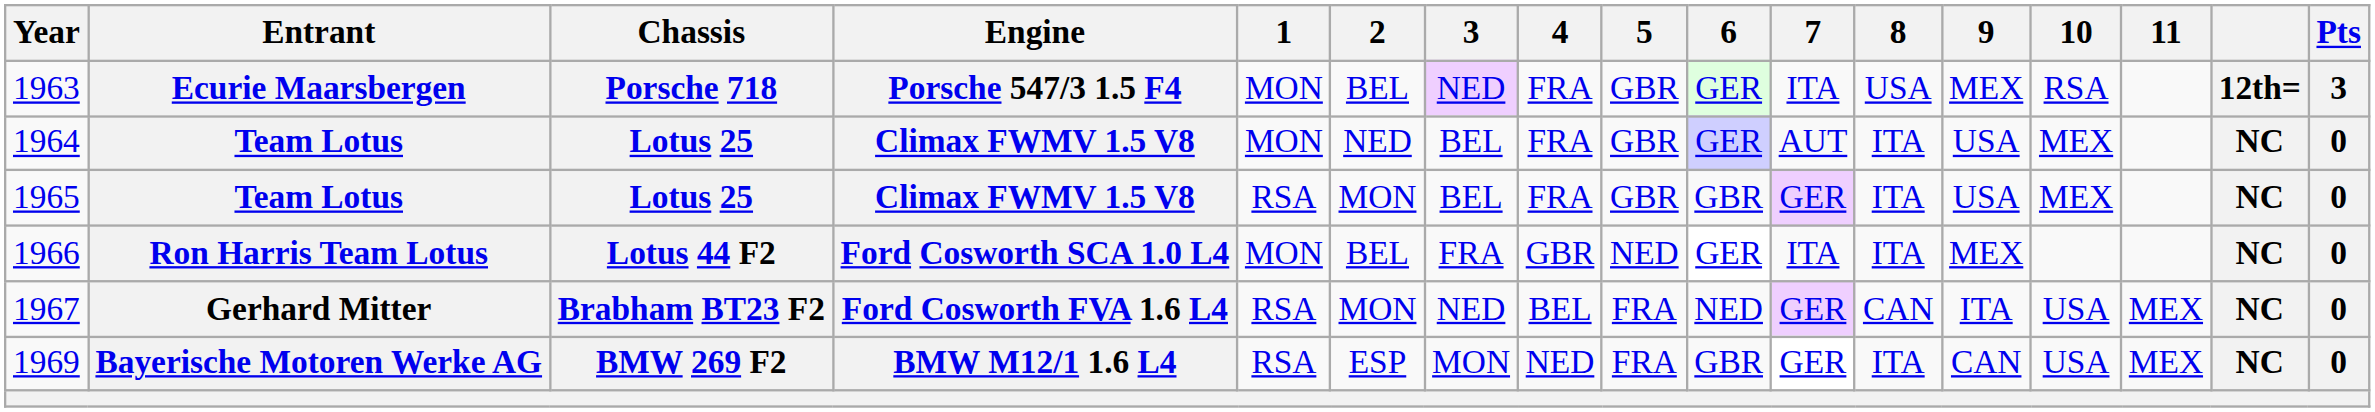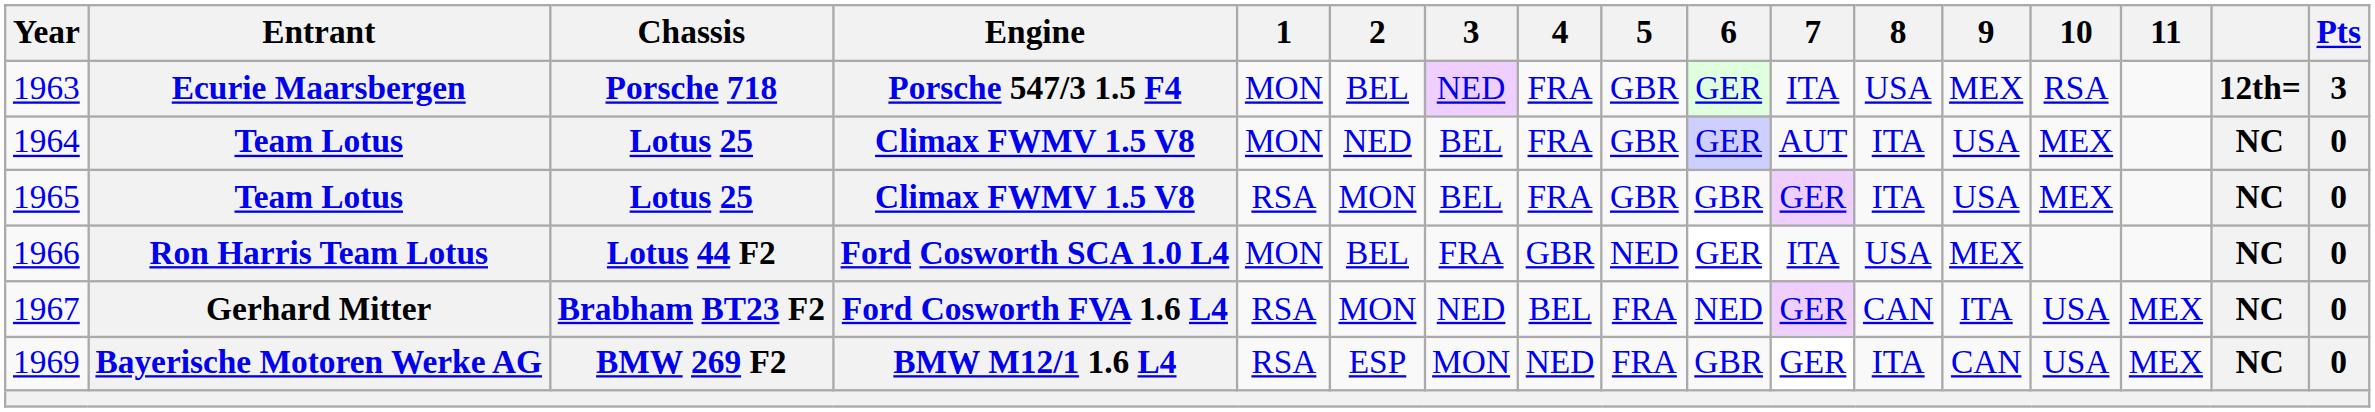1966 | 8: ITA -> USA
